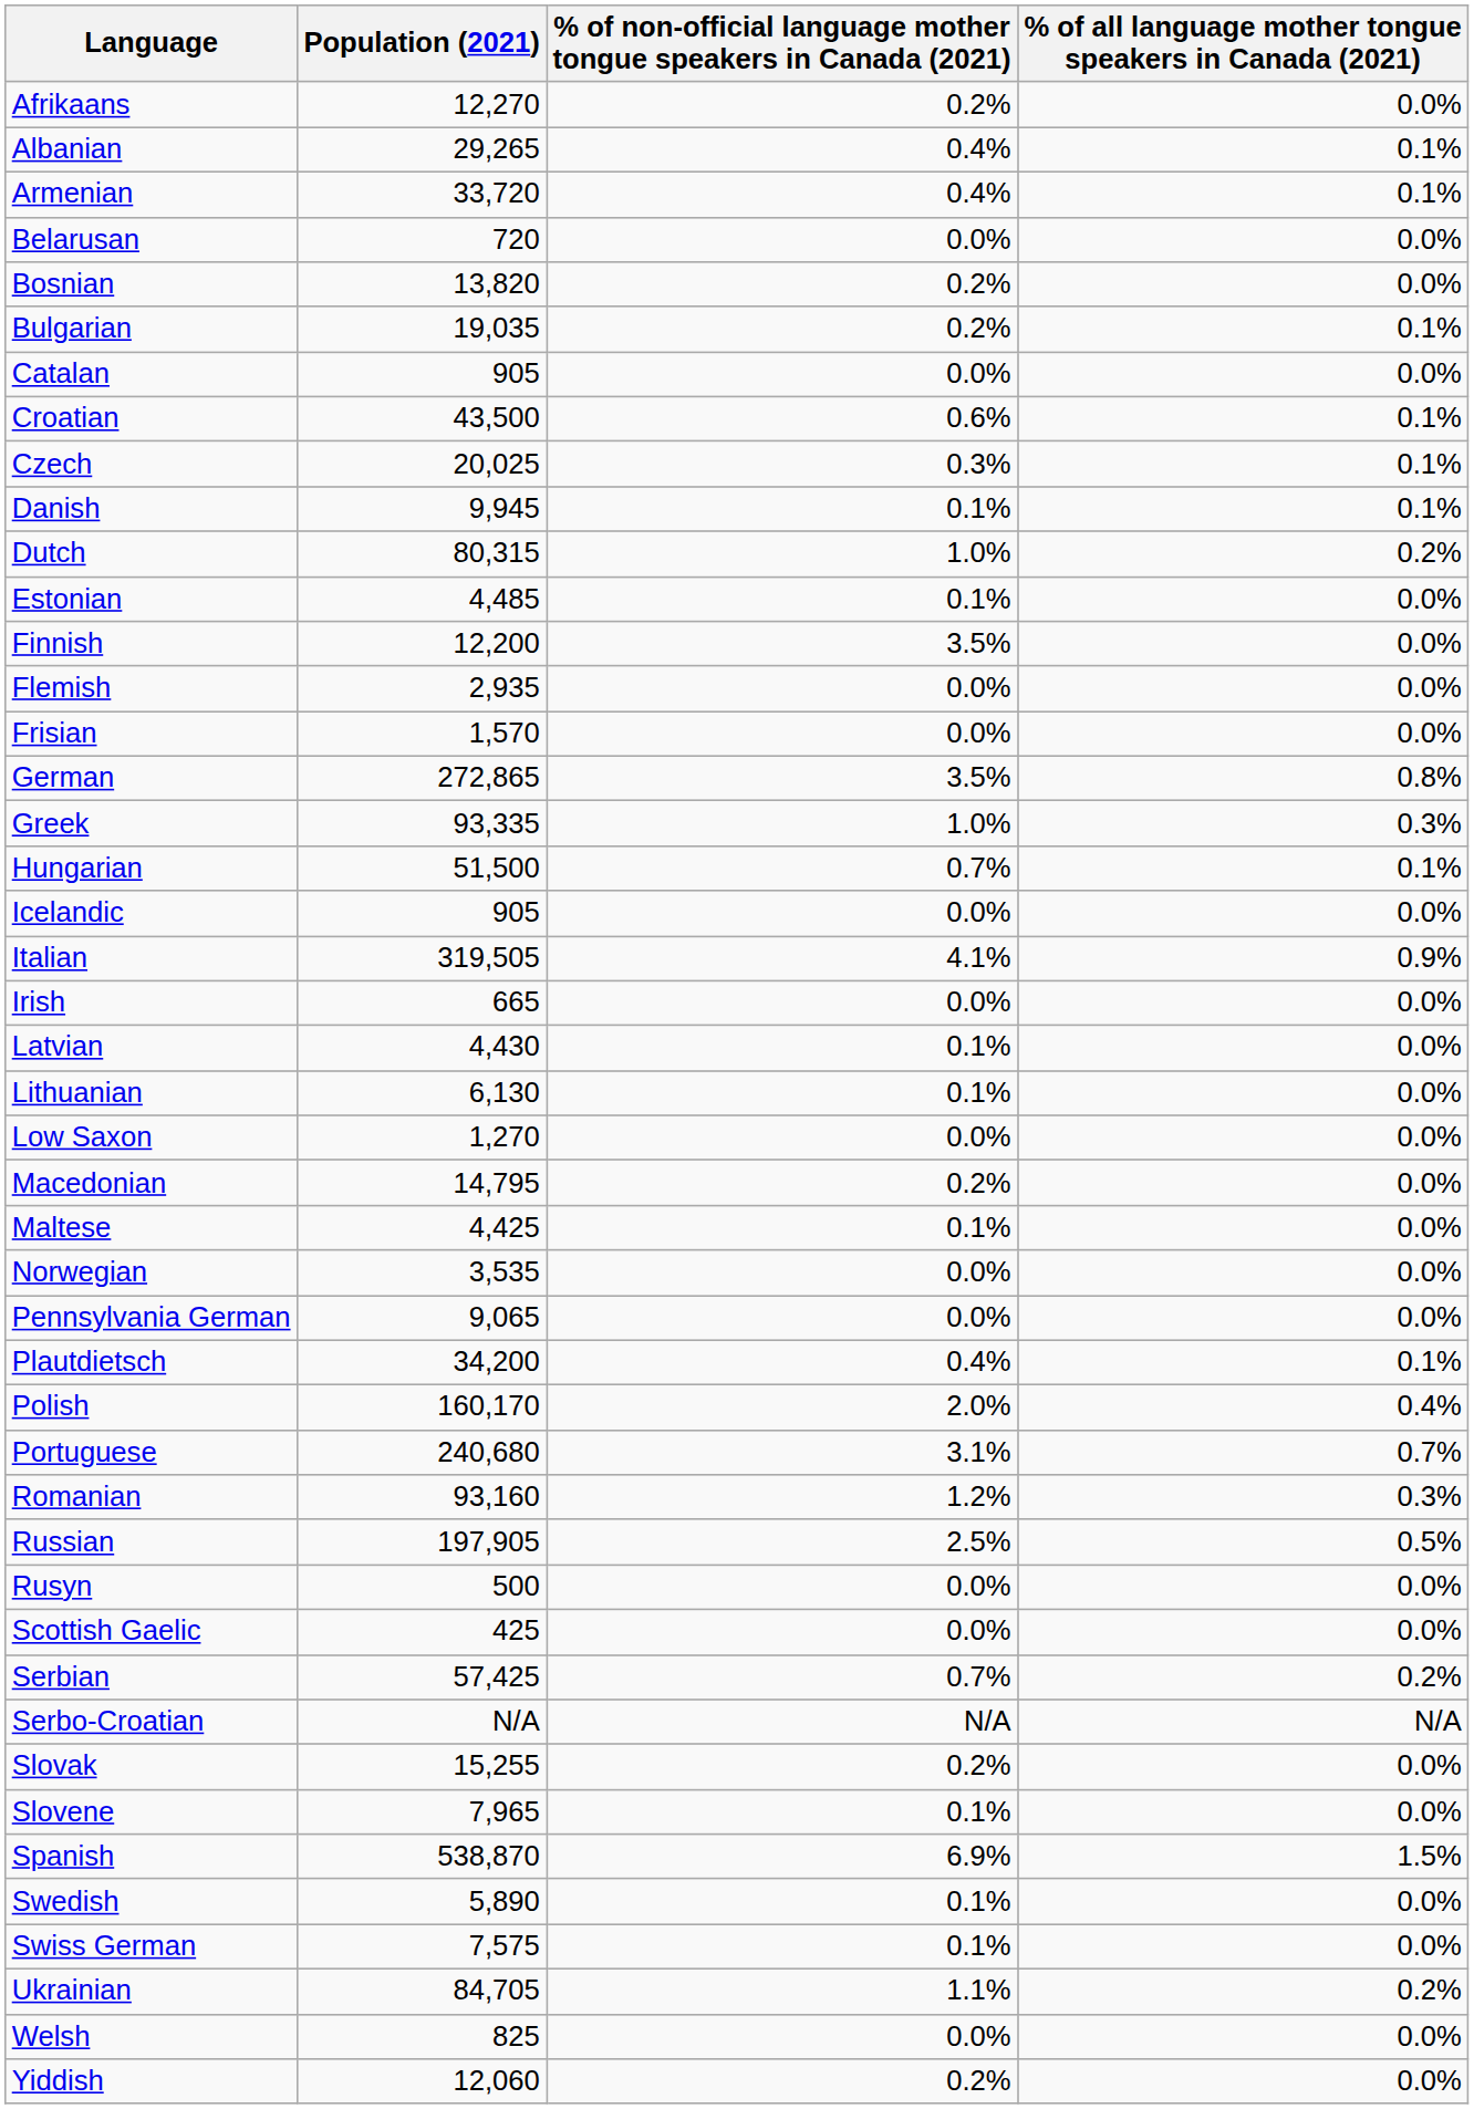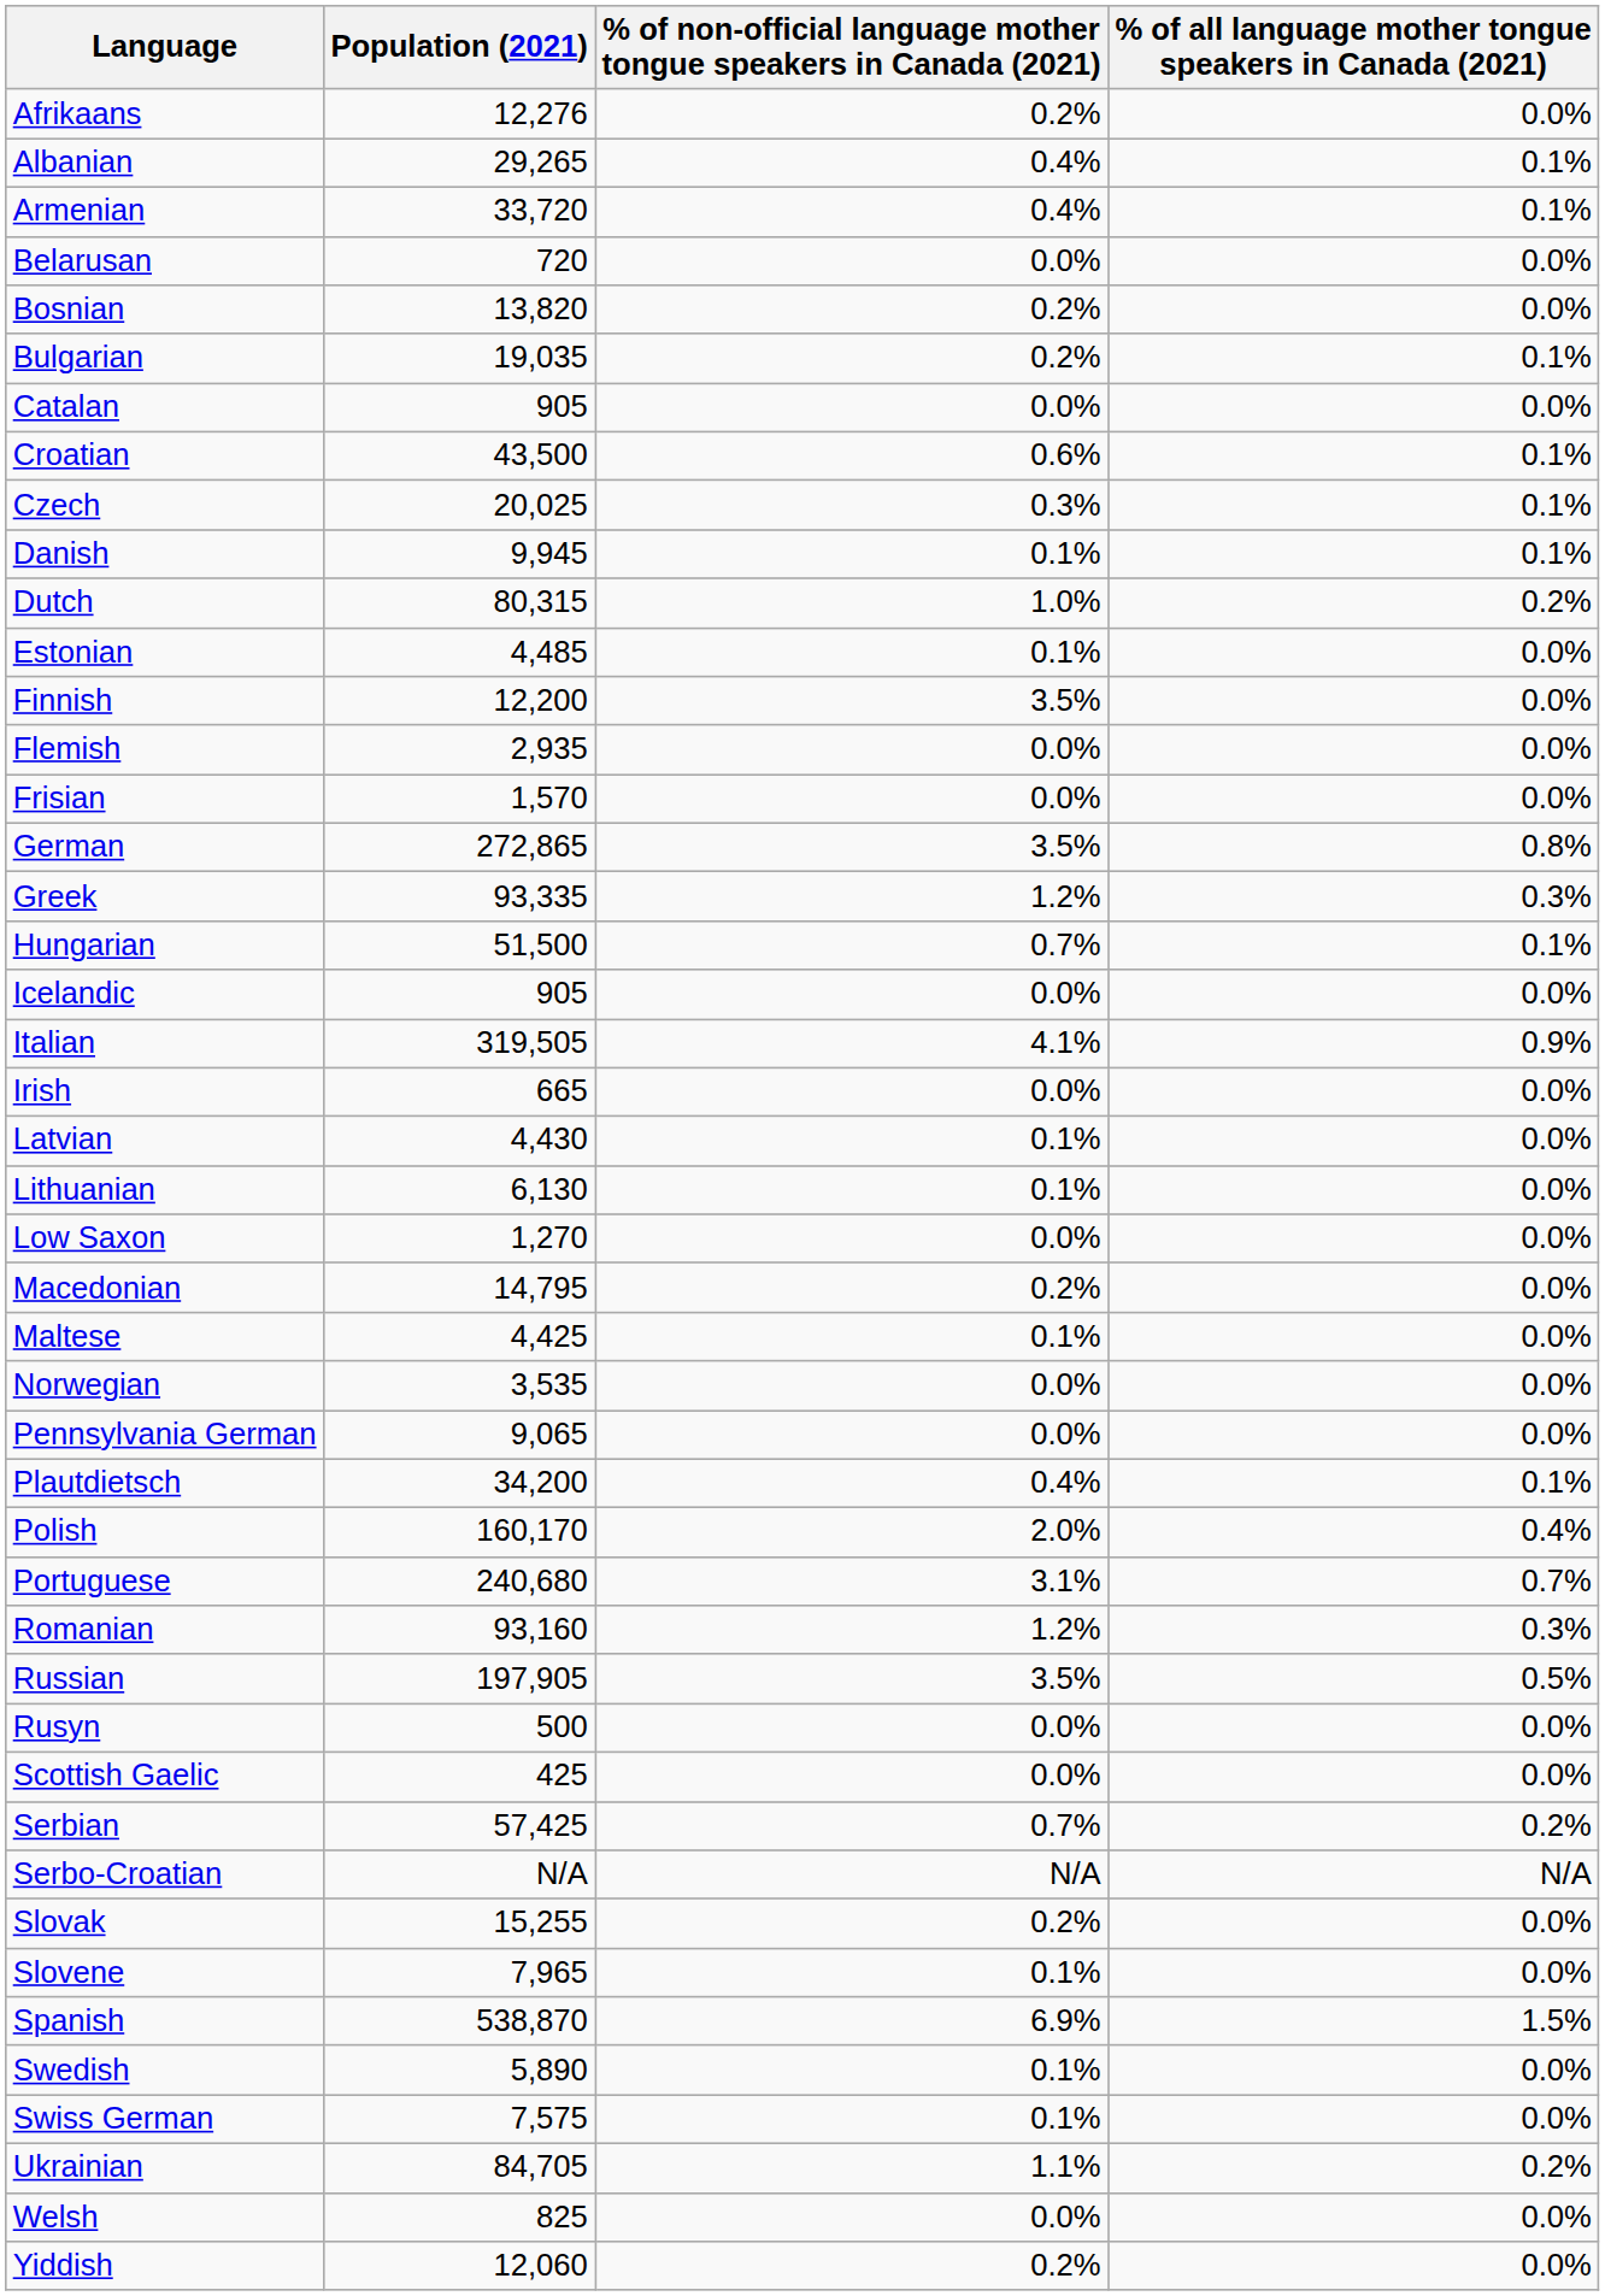Afrikaans | Population (2021): 12,270 -> 12,276
Greek | column 3: 1.0% -> 1.2%
Russian | column 3: 2.5% -> 3.5%
